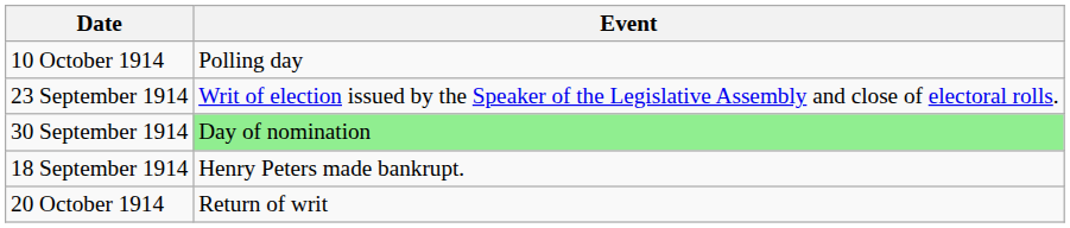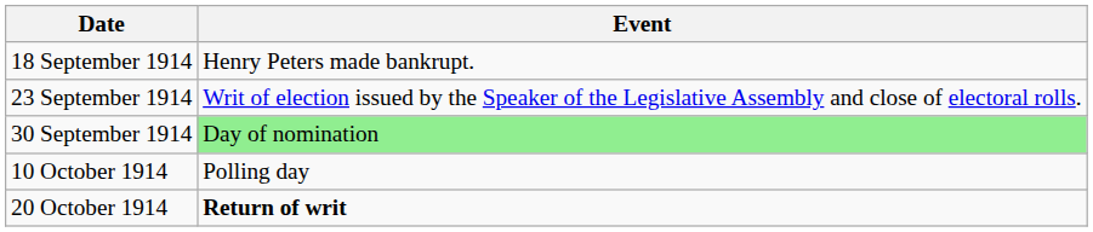rows swapped: 18 September 1914 <-> 10 October 1914
20 October 1914 | Event: normal -> bold
